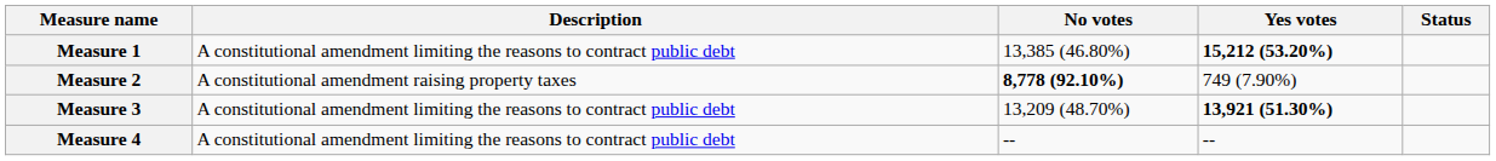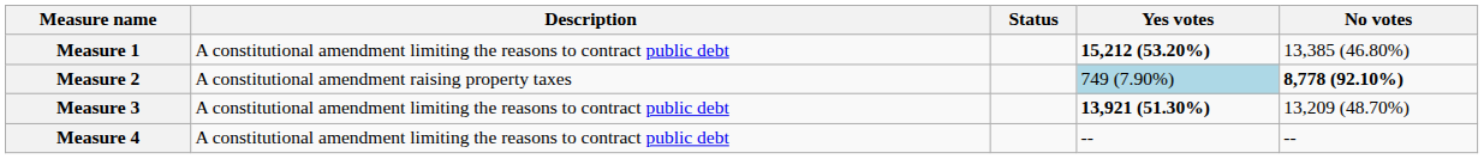columns swapped: Status <-> No votes
Measure 2 | Yes votes: no background -> lightblue background
